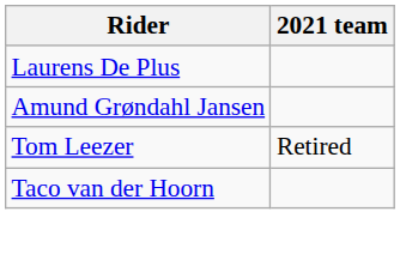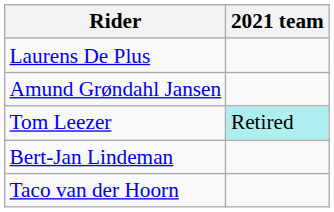Tom Leezer | 2021 team: no background -> paleturquoise background
+ row: Bert-Jan Lindeman
